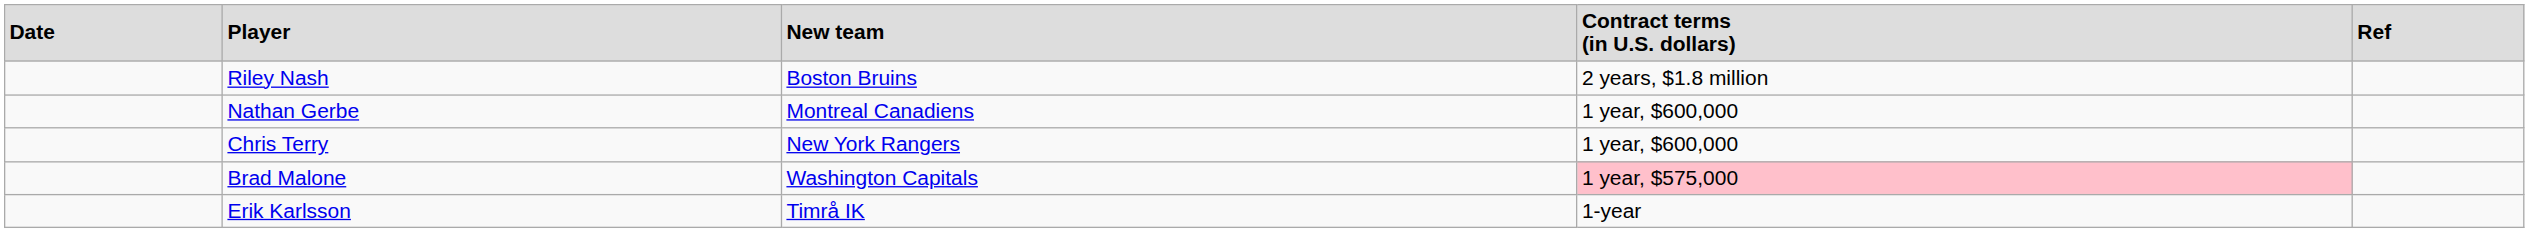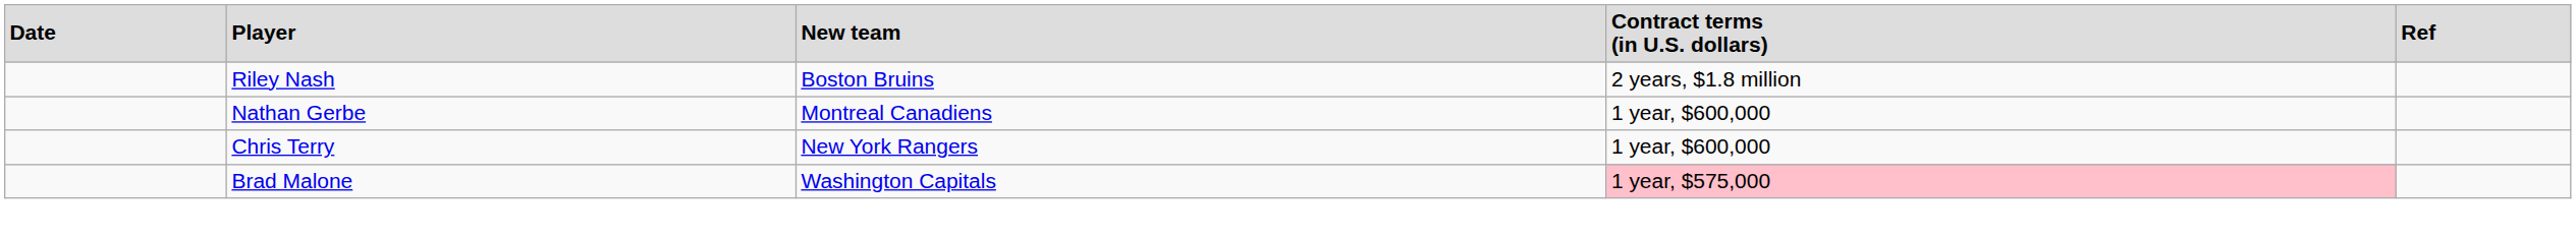- row: Erik Karlsson | Timrå IK | 1-year
